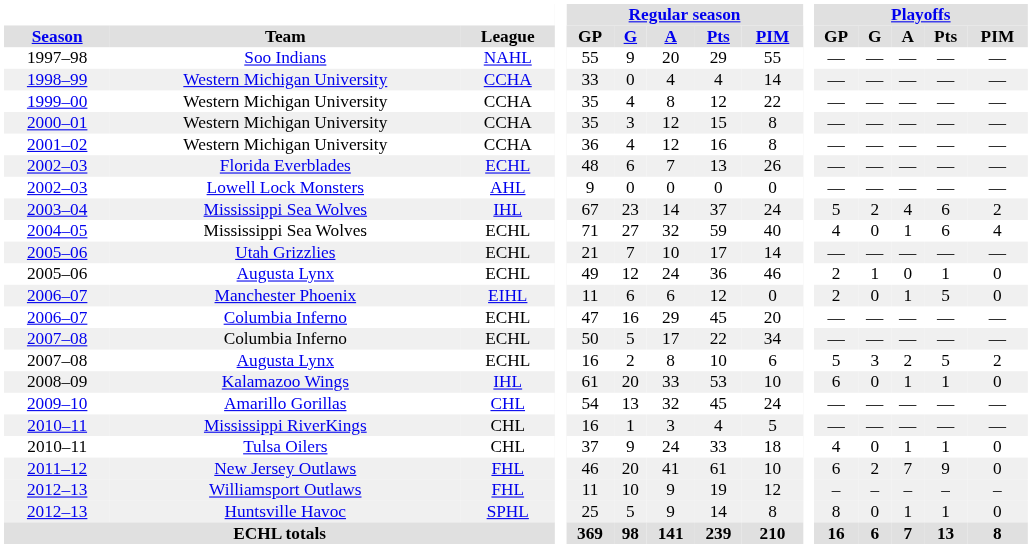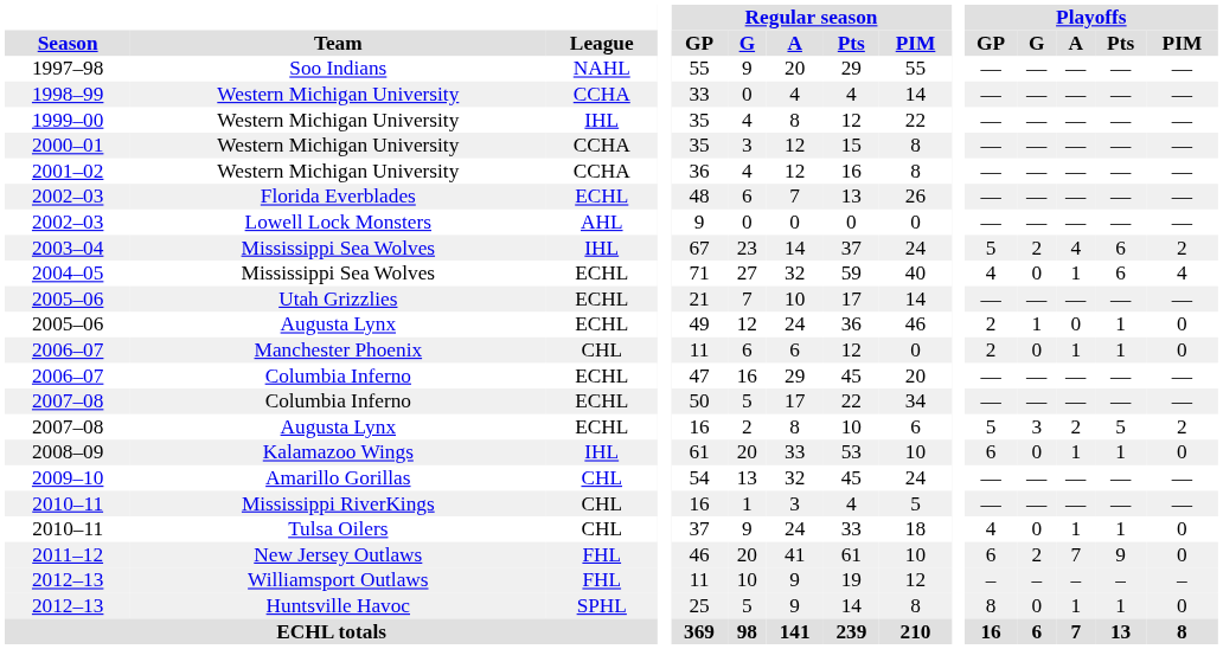1999–00 | League: CCHA -> IHL
2006–07 / Manchester Phoenix | League: EIHL -> CHL
2006–07 / Manchester Phoenix | Playoffs / Pts: 5 -> 1
